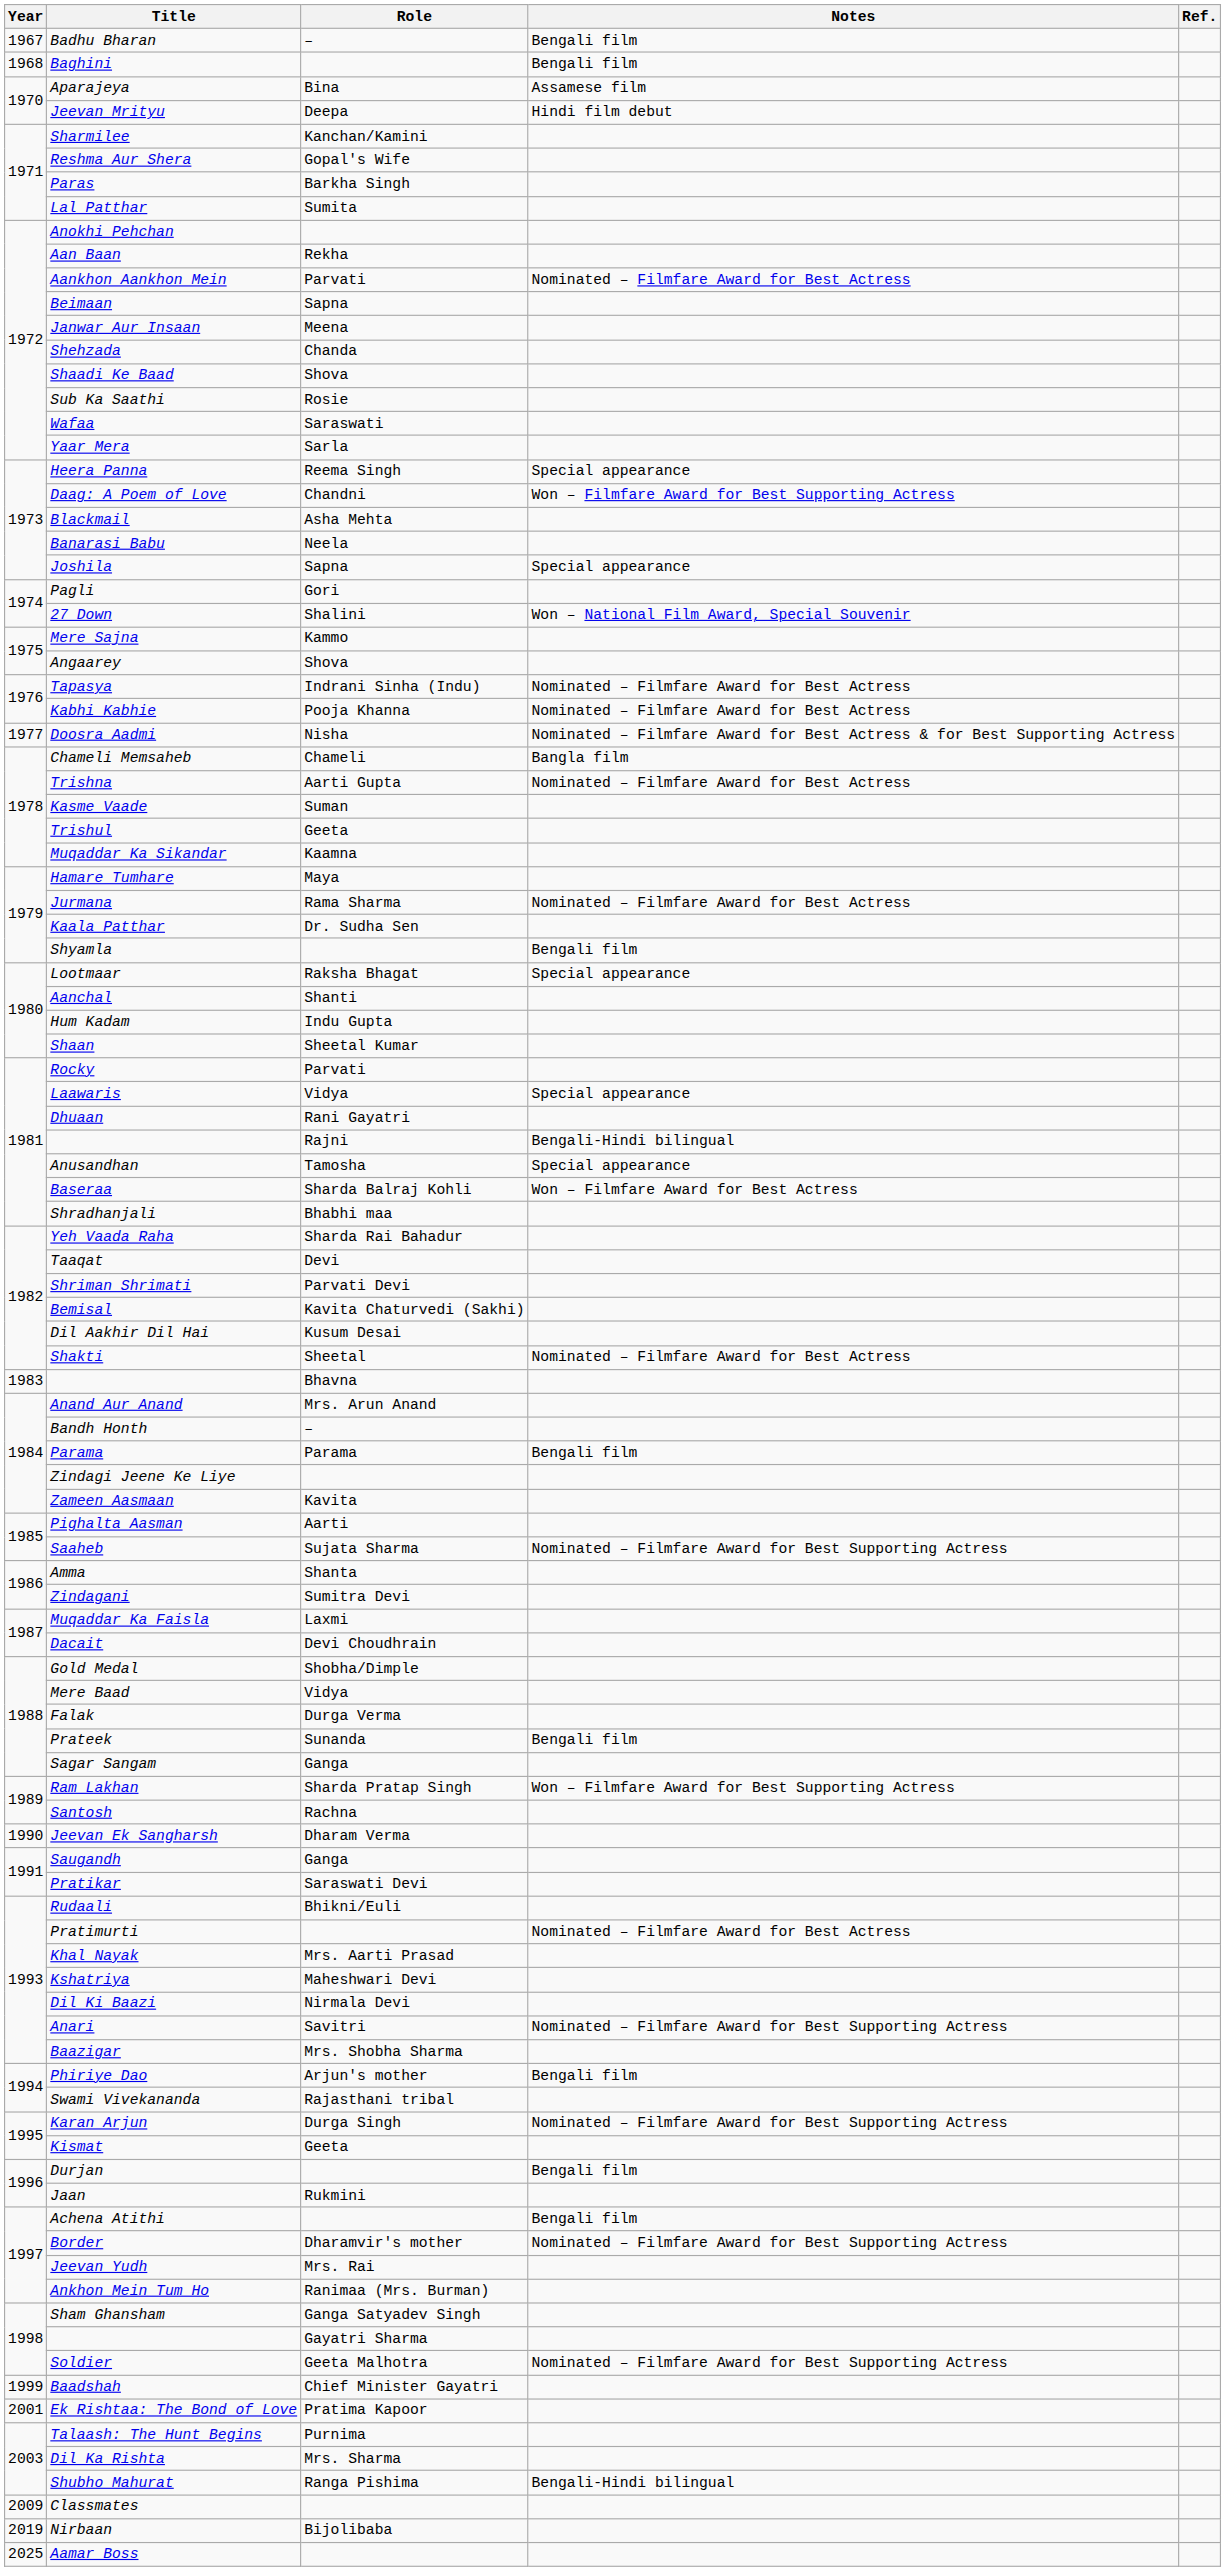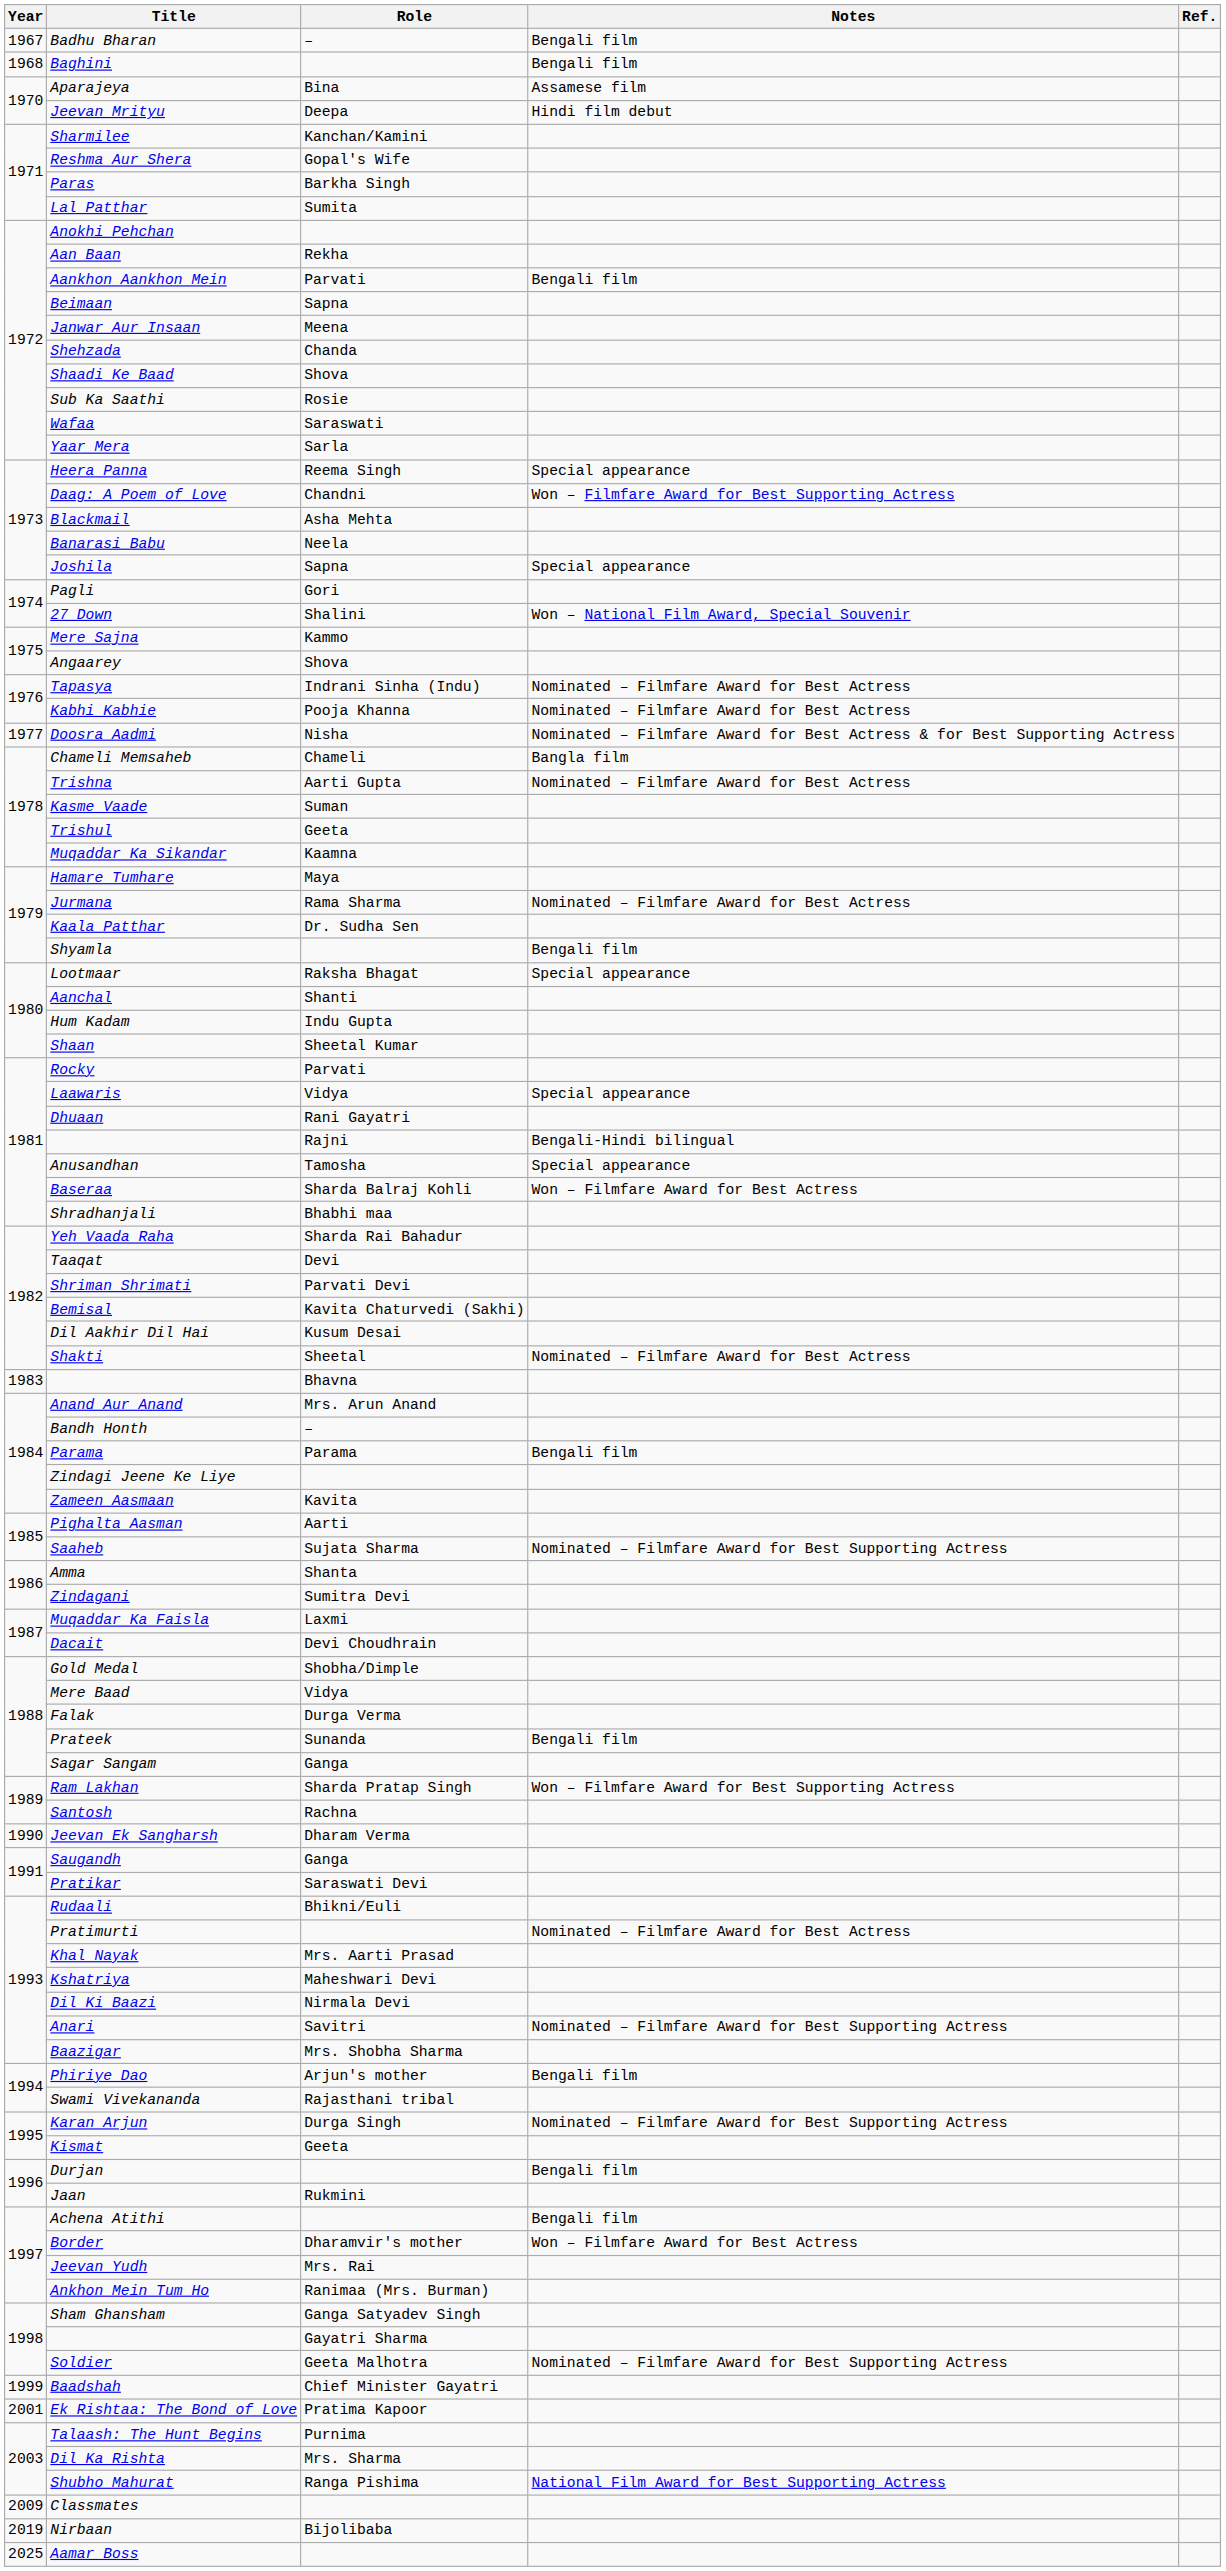Aankhon Aankhon Mein | Notes: Nominated – Filmfare Award for Best Actress -> Bengali film
Border | Notes: Nominated – Filmfare Award for Best Supporting Actress -> Won – Filmfare Award for Best Actress
Shubho Mahurat | Notes: Bengali-Hindi bilingual -> National Film Award for Best Supporting Actress
